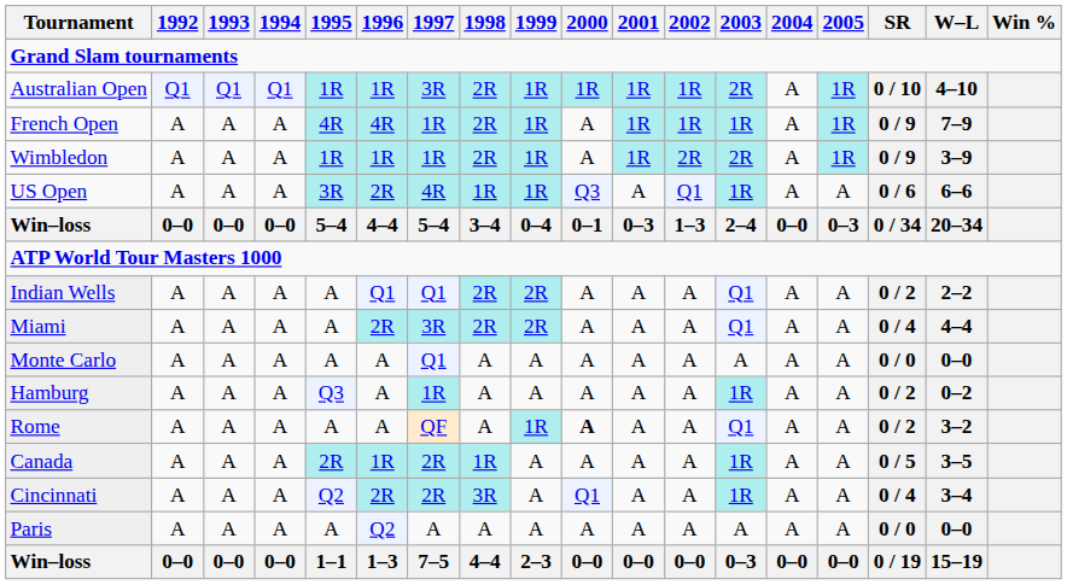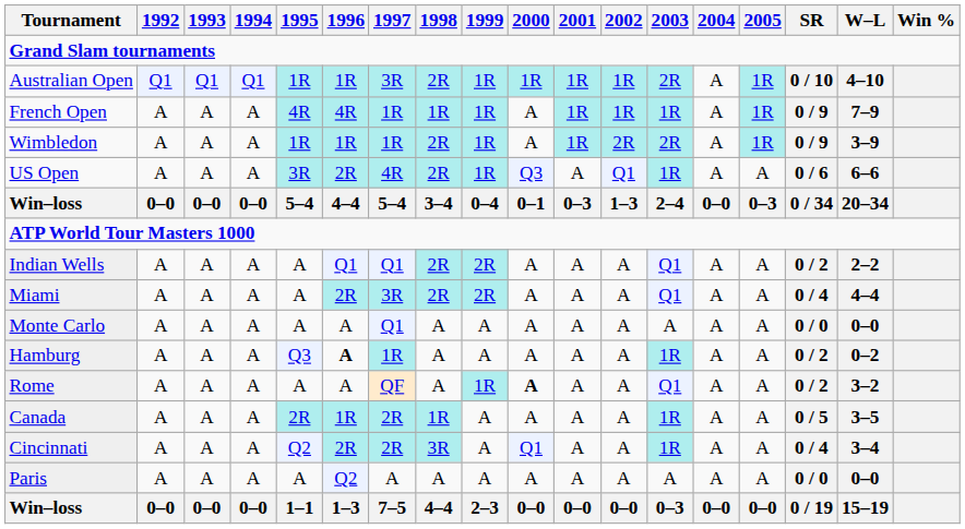French Open | 1998: 2R -> 1R
US Open | 1998: 1R -> 2R
Hamburg | 1996: normal -> bold
